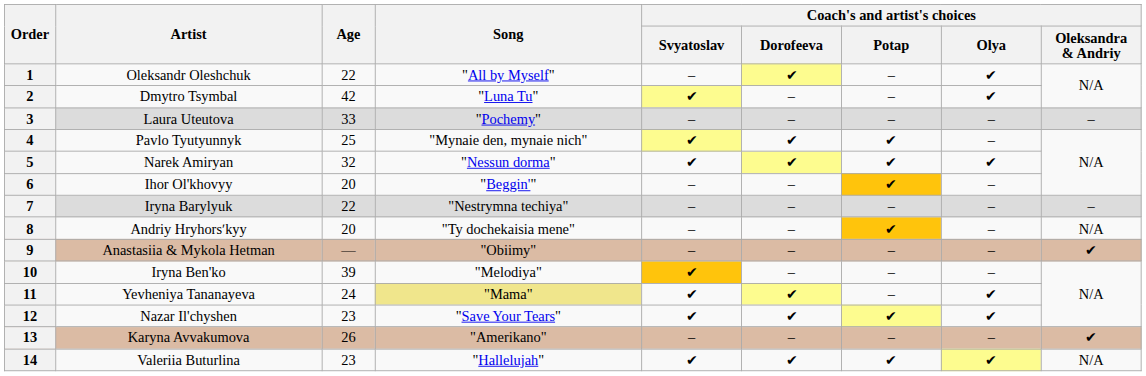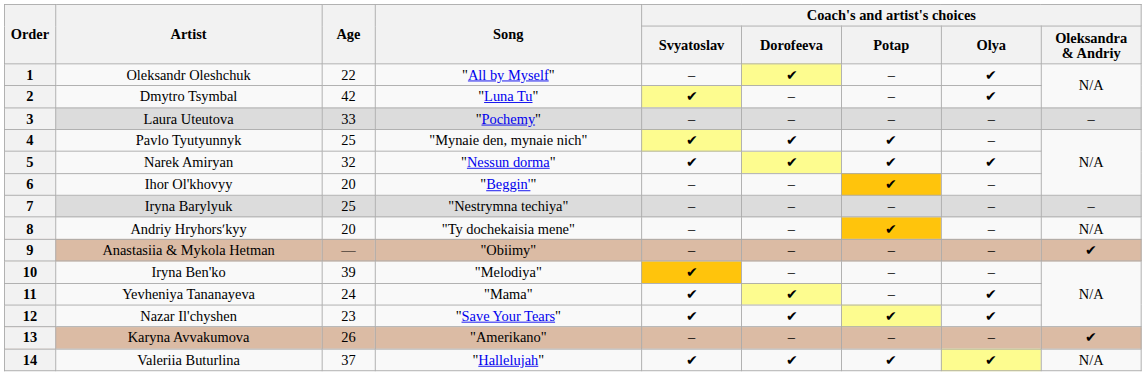7 | Age: 22 -> 25
11 | Song: khaki background -> no background
14 | Age: 23 -> 37
